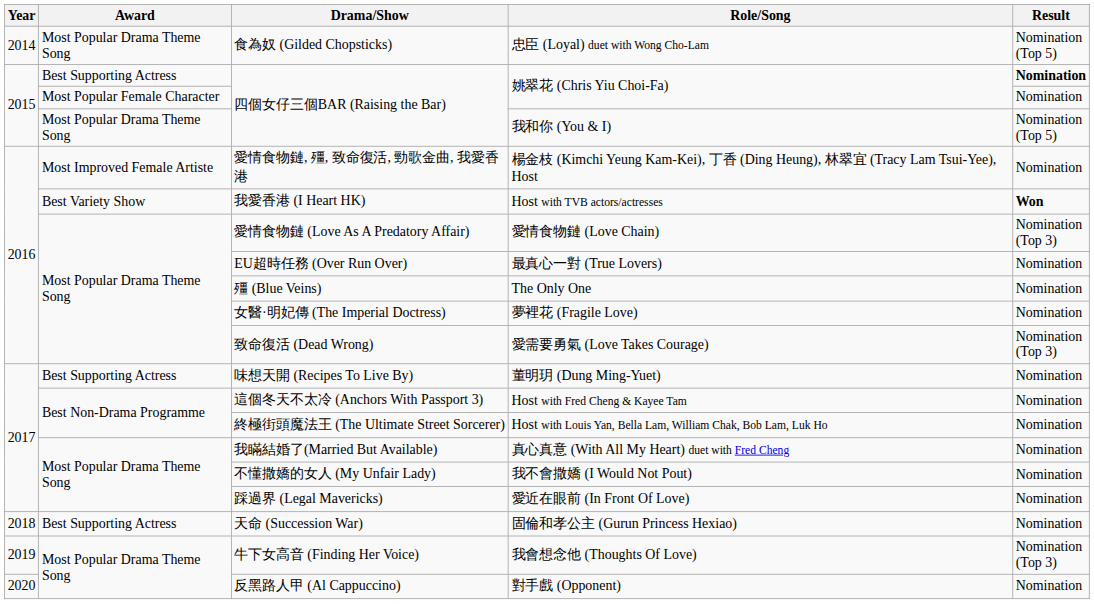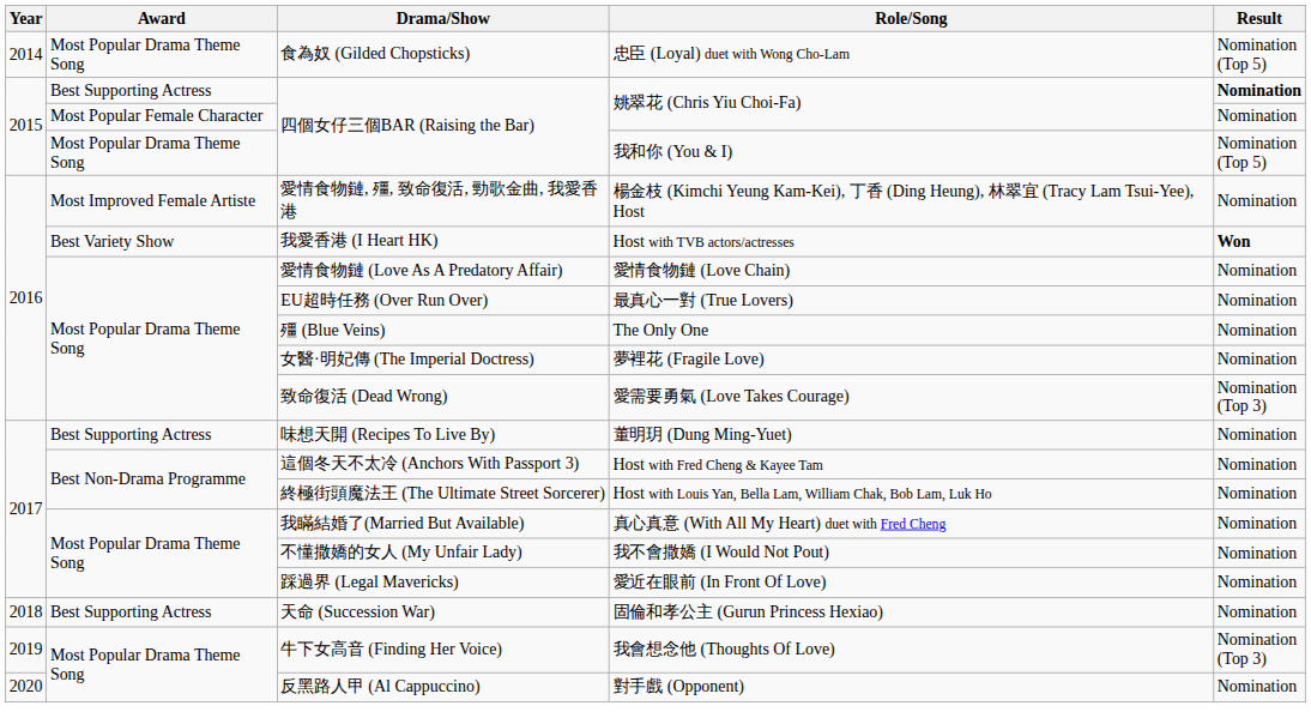愛情食物鏈 (Love Chain) | Result: Nomination (Top 3) -> Nomination
